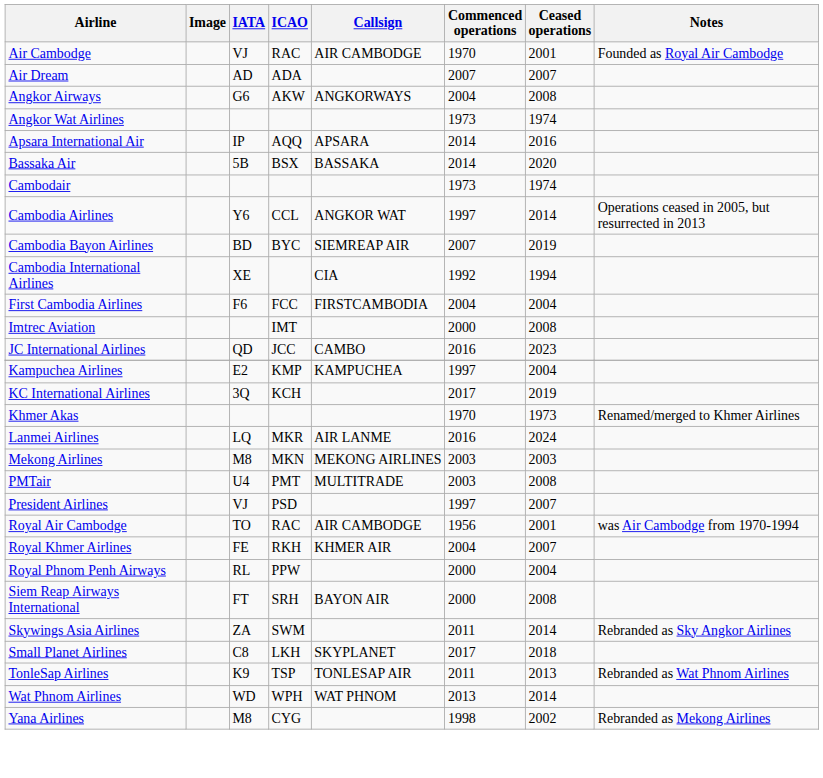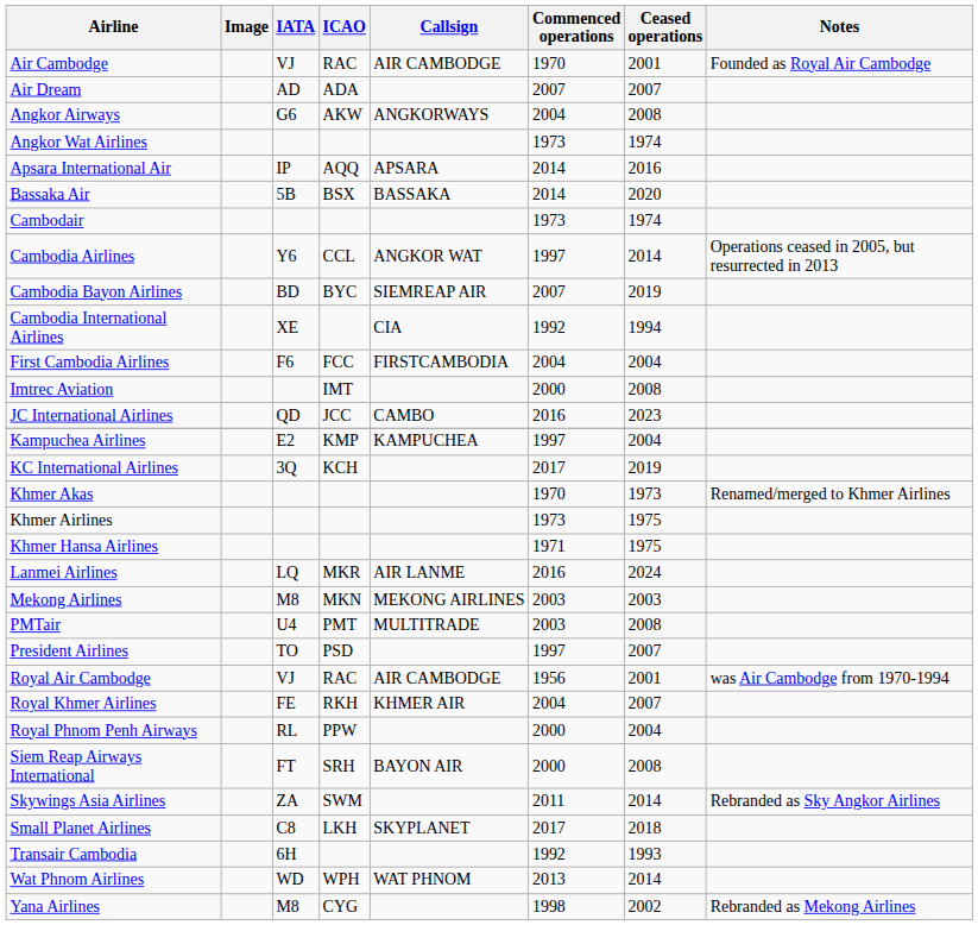+ row: Khmer Airlines | 1973 | 1975
+ row: Khmer Hansa Airlines | 1971 | 1975
President Airlines | IATA: VJ -> TO
Royal Air Cambodge | IATA: TO -> VJ
- row: TonleSap Airlines | K9 | TSP | TONLESAP AIR | 2011 | 2013 | Rebranded as Wat Phnom Airlines
+ row: Transair Cambodia | 6H | 1992 | 1993
